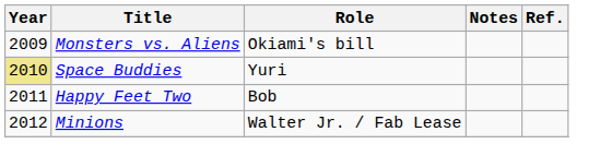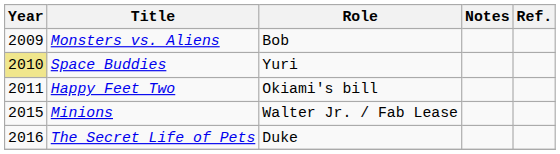Monsters vs. Aliens | Role: Okiami's bill -> Bob
Happy Feet Two | Role: Bob -> Okiami's bill
Minions | Year: 2012 -> 2015
+ row: 2016 | The Secret Life of Pets | Duke
